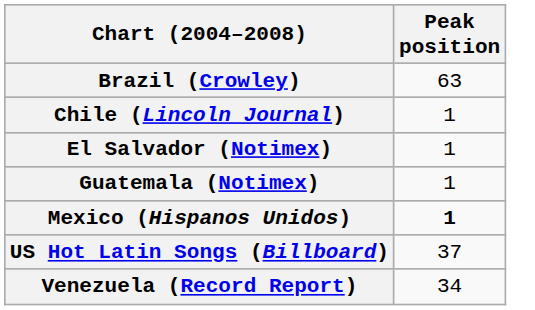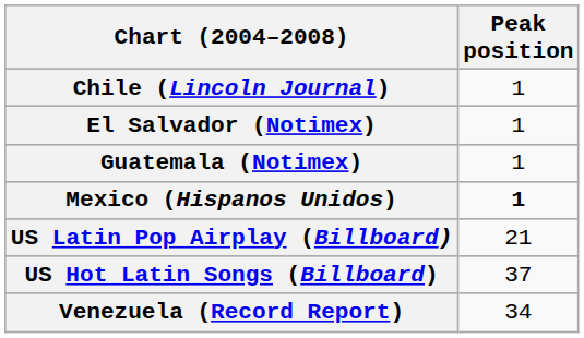- row: Brazil (Crowley) | 63
+ row: US Latin Pop Airplay (Billboard) | 21
